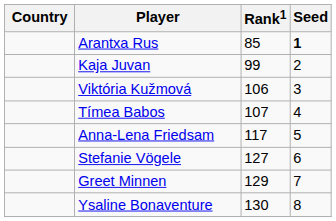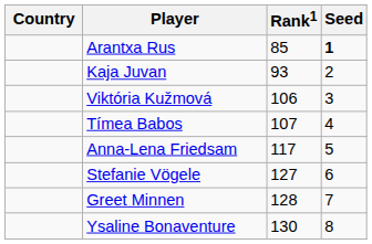Kaja Juvan | Rank1: 99 -> 93
Greet Minnen | Rank1: 129 -> 128
